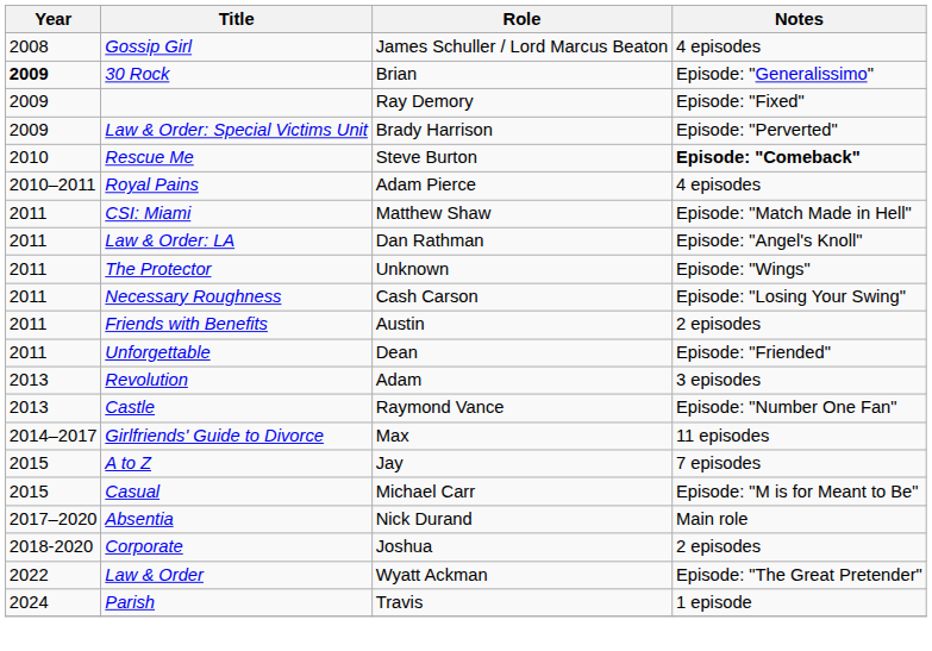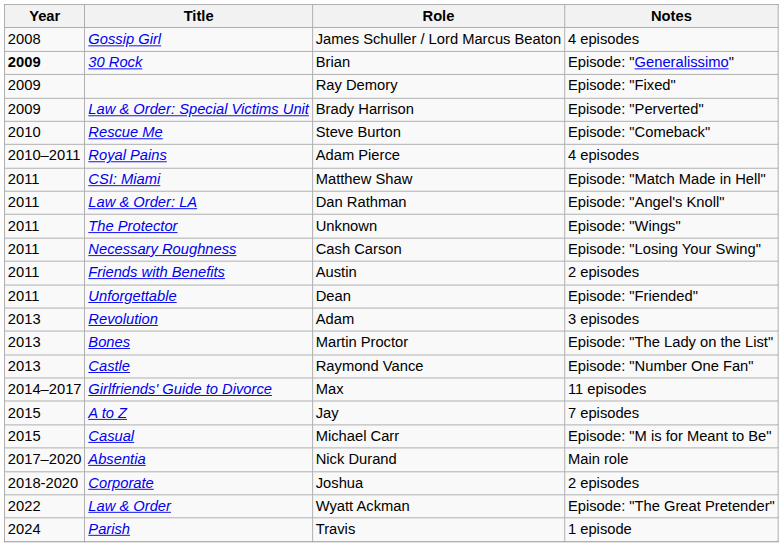Rescue Me | Notes: bold -> normal
+ row: 2013 | Bones | Martin Proctor | Episode: "The Lady on the List"
